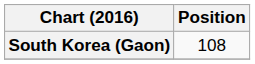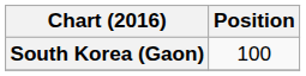South Korea (Gaon) | Position: 108 -> 100
